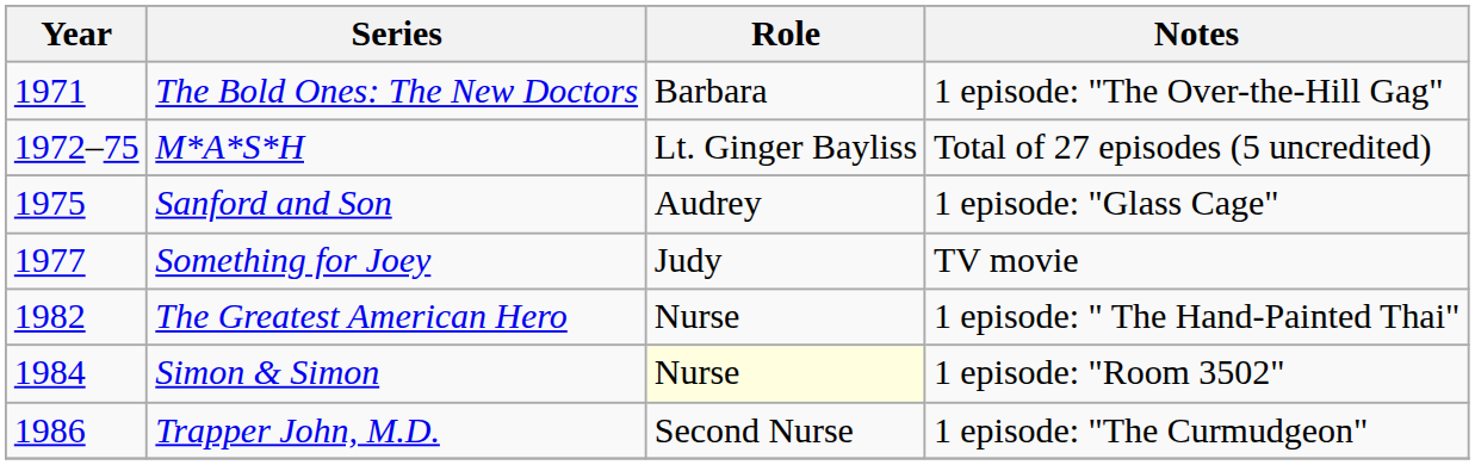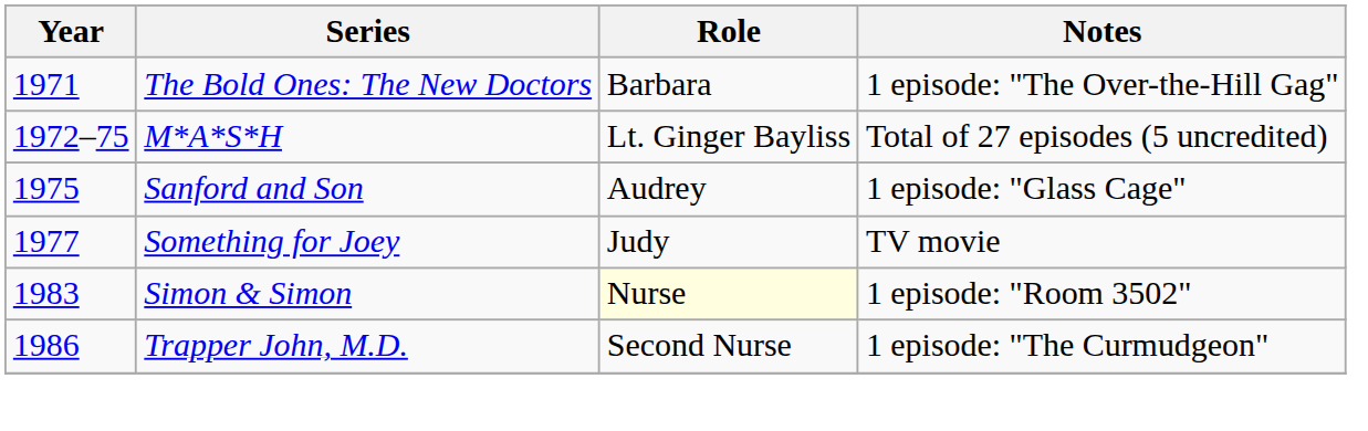- row: 1982 | The Greatest American Hero | Nurse | 1 episode: " The Hand-Painted Thai"
Simon & Simon | Year: 1984 -> 1983
